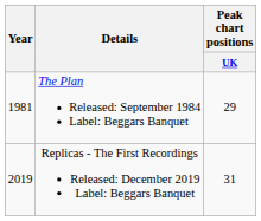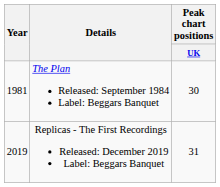The Plan Released: September 1984 Label: Beggars Banquet | Peak chart positions / UK: 29 -> 30
